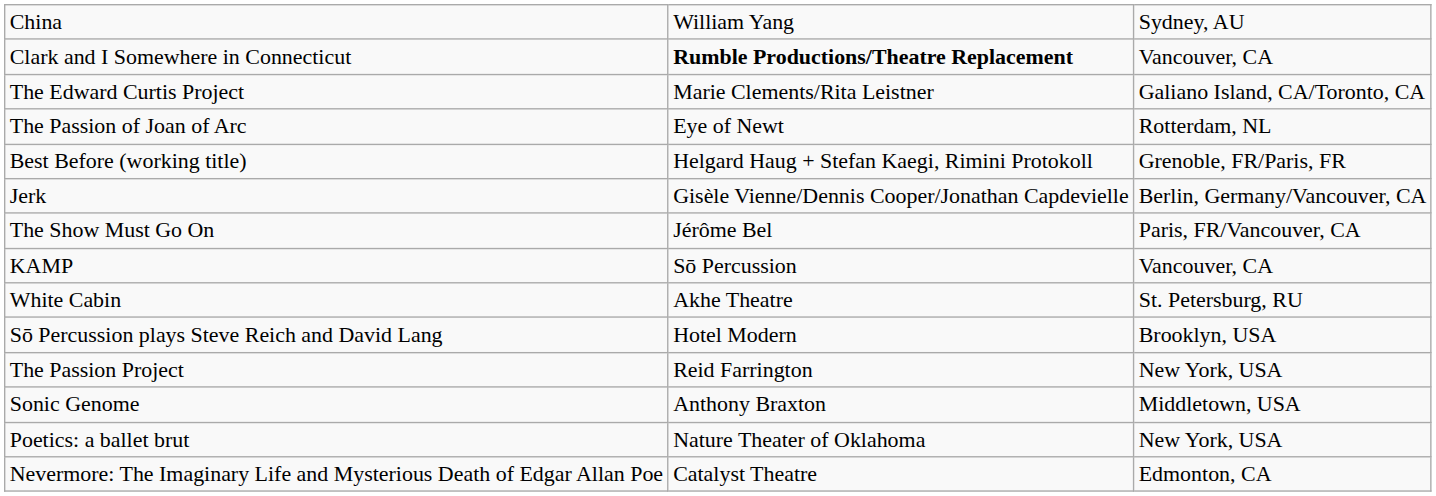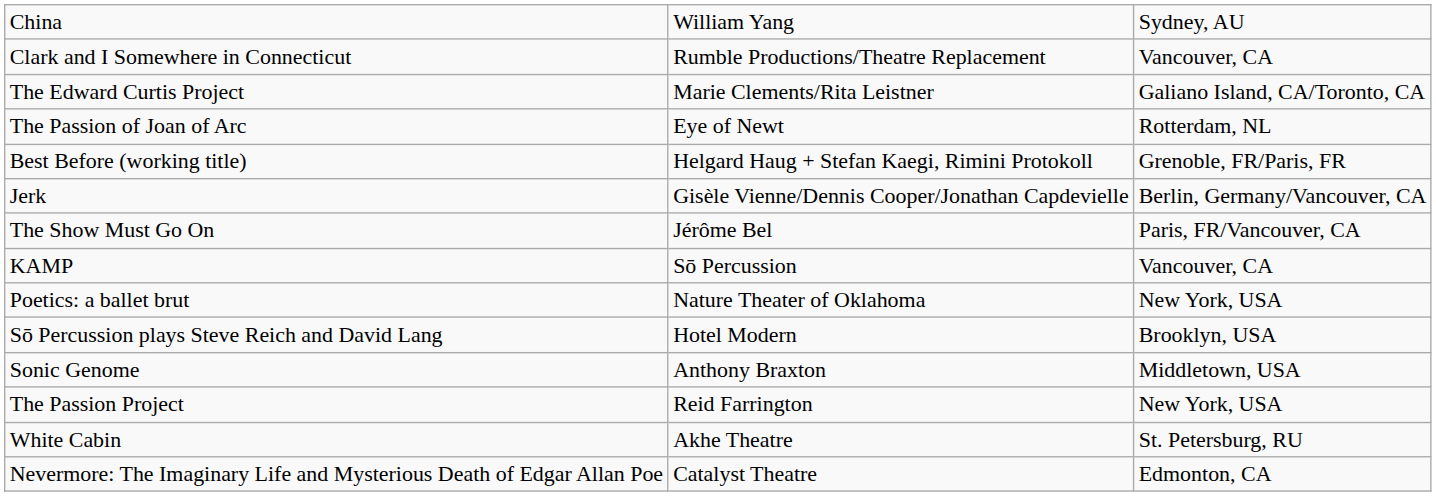Clark and I Somewhere in Connecticut | column 2: bold -> normal
rows swapped: White Cabin <-> Poetics: a ballet brut
rows swapped: Sonic Genome <-> The Passion Project
